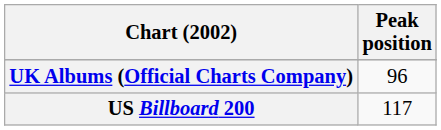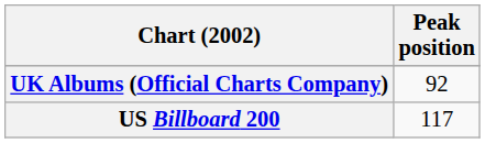UK Albums (Official Charts Company) | Peak position: 96 -> 92
